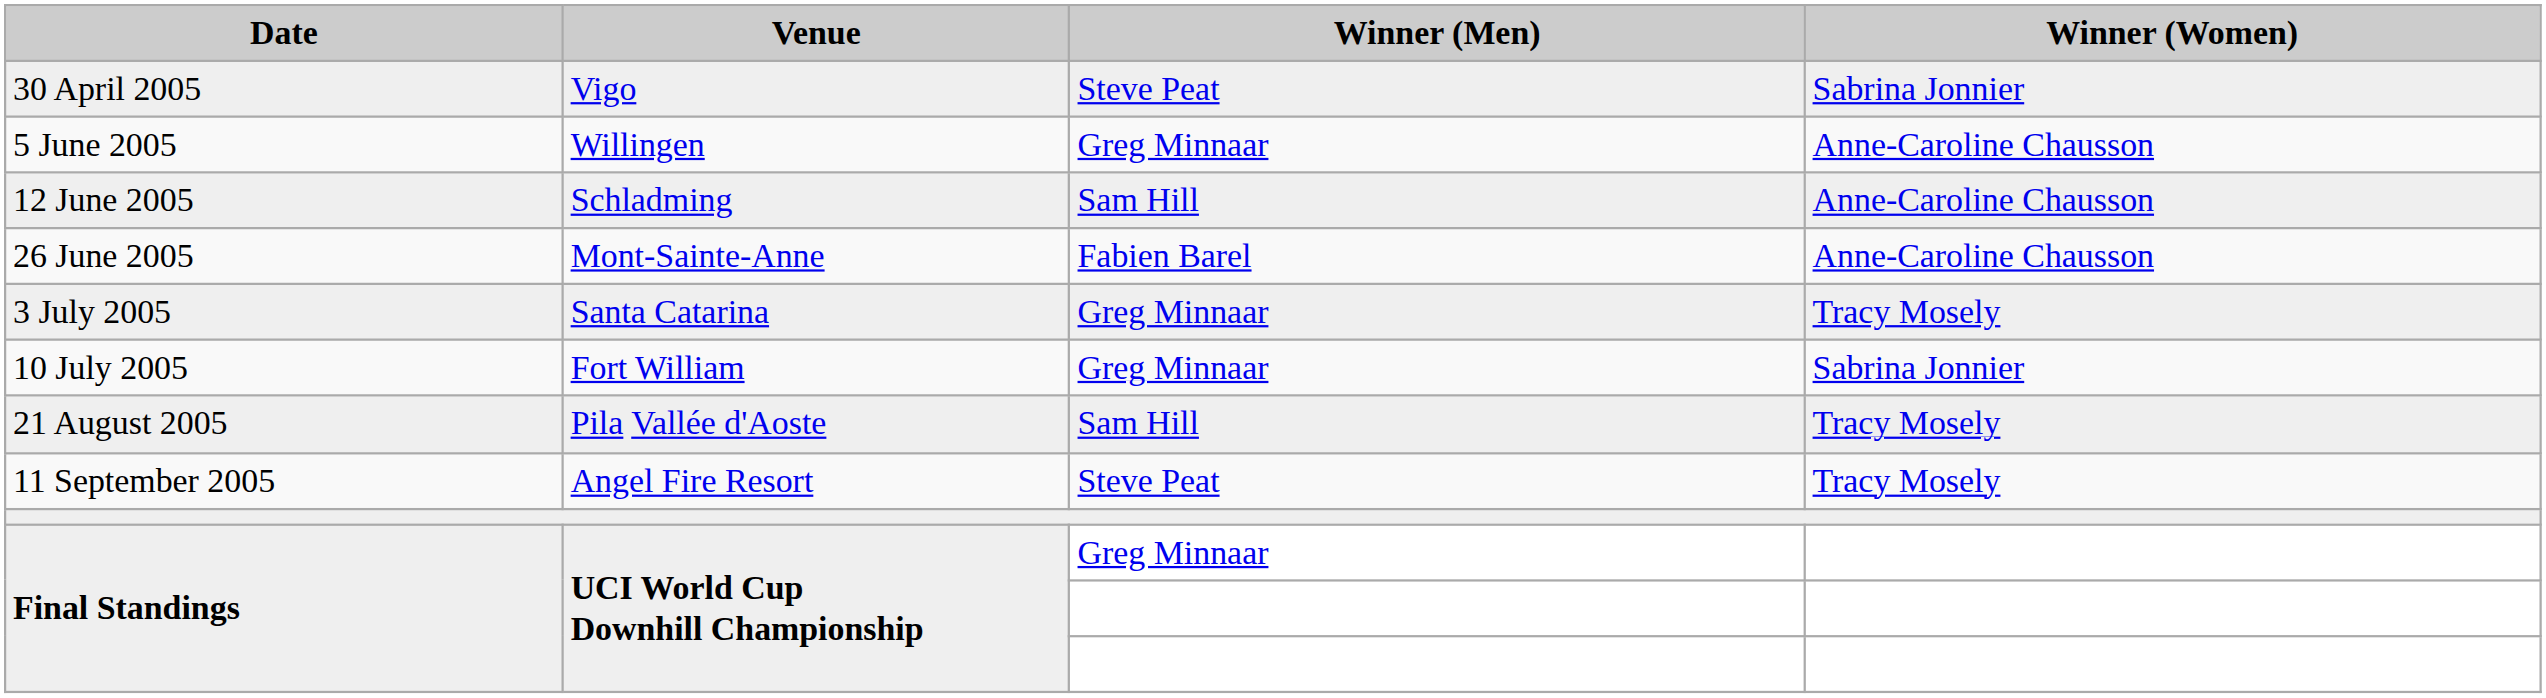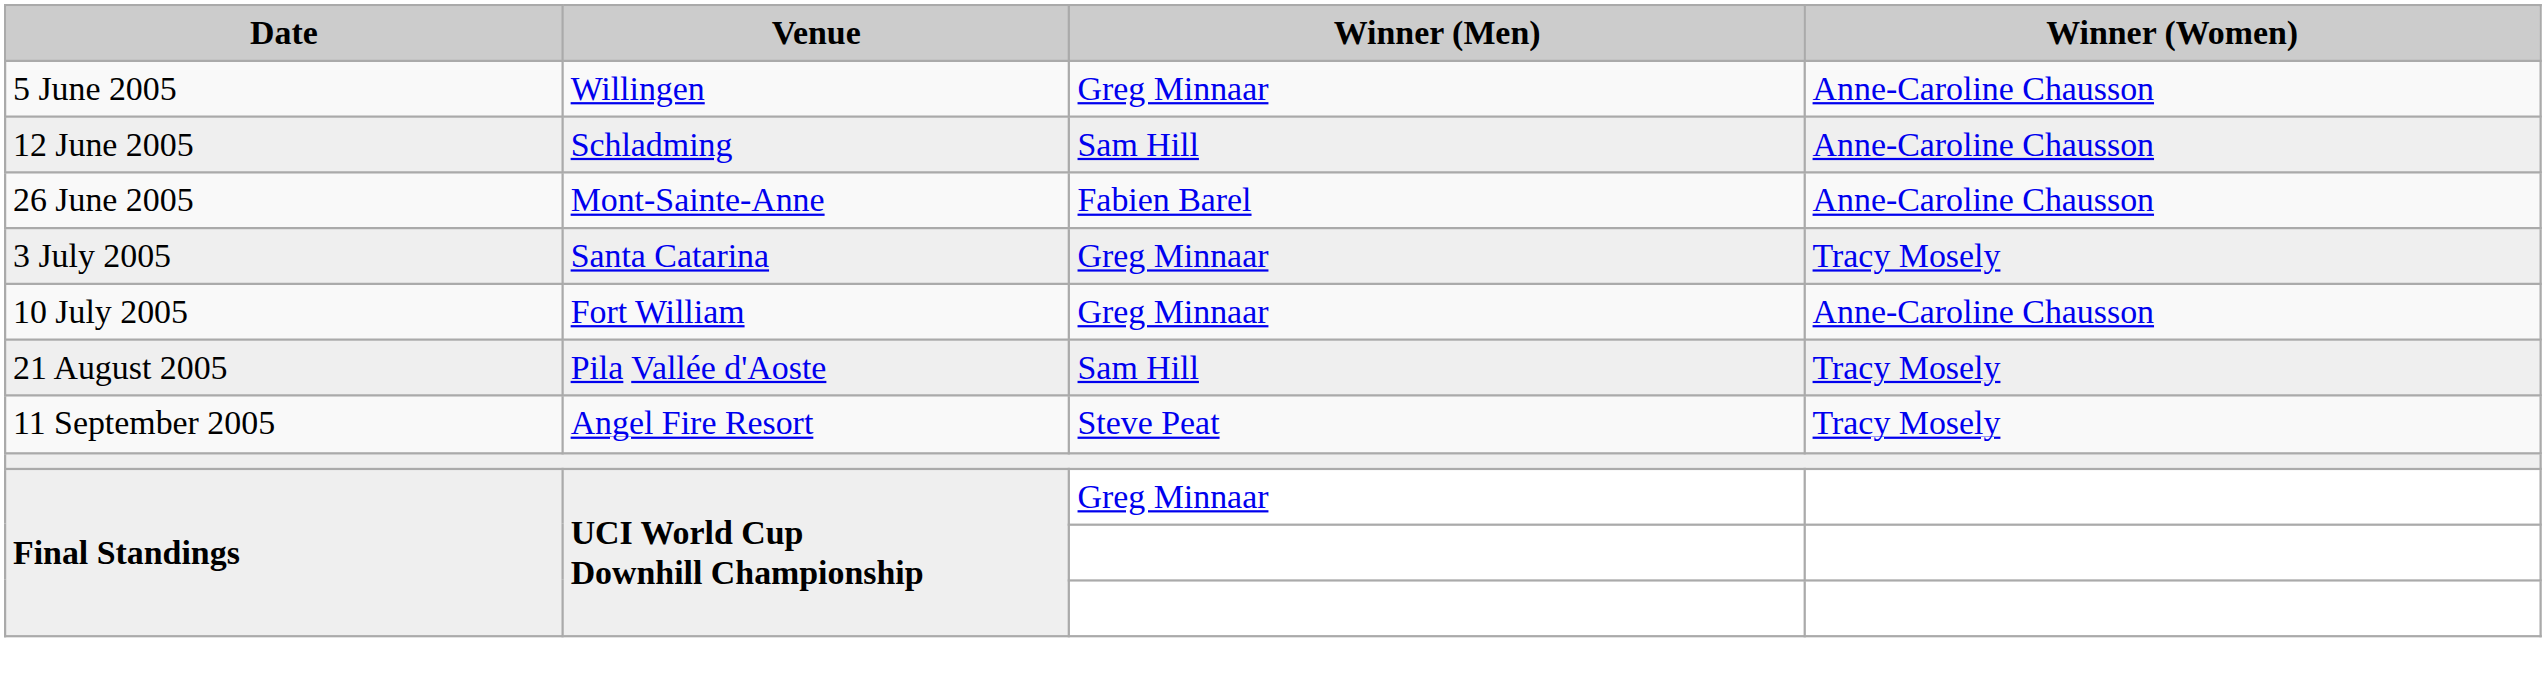- row: 30 April 2005 | Vigo | Steve Peat | Sabrina Jonnier
10 July 2005 | Winner (Women): Sabrina Jonnier -> Anne-Caroline Chausson
